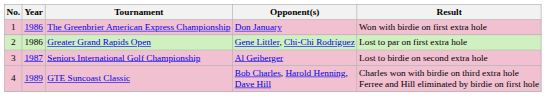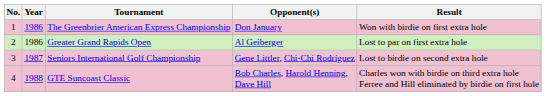Greater Grand Rapids Open | Opponent(s): Gene Littler, Chi-Chi Rodríguez -> Al Geiberger
Seniors International Golf Championship | Opponent(s): Al Geiberger -> Gene Littler, Chi-Chi Rodríguez
GTE Suncoast Classic | Year: 1989 -> 1988
